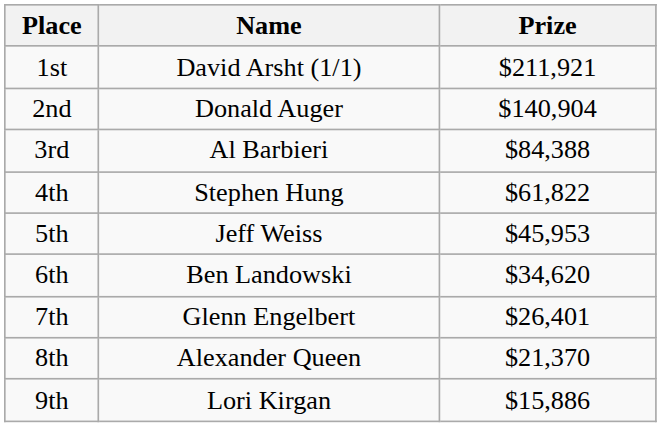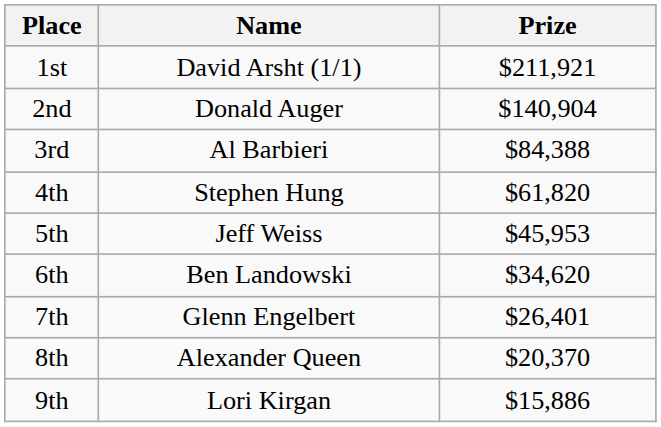4th | Prize: $61,822 -> $61,820
8th | Prize: $21,370 -> $20,370
